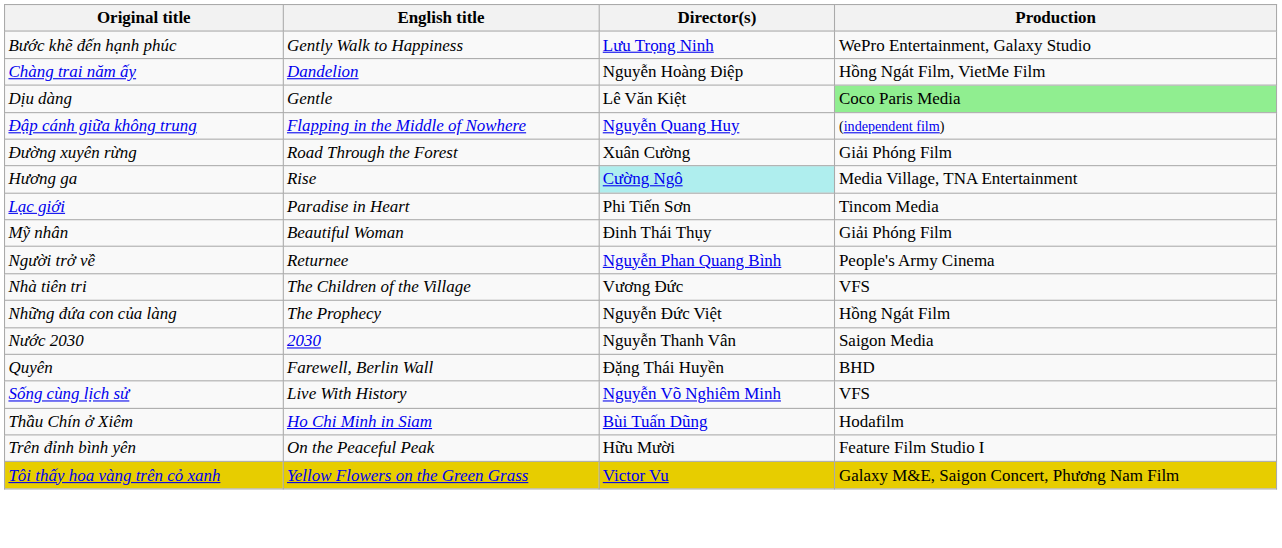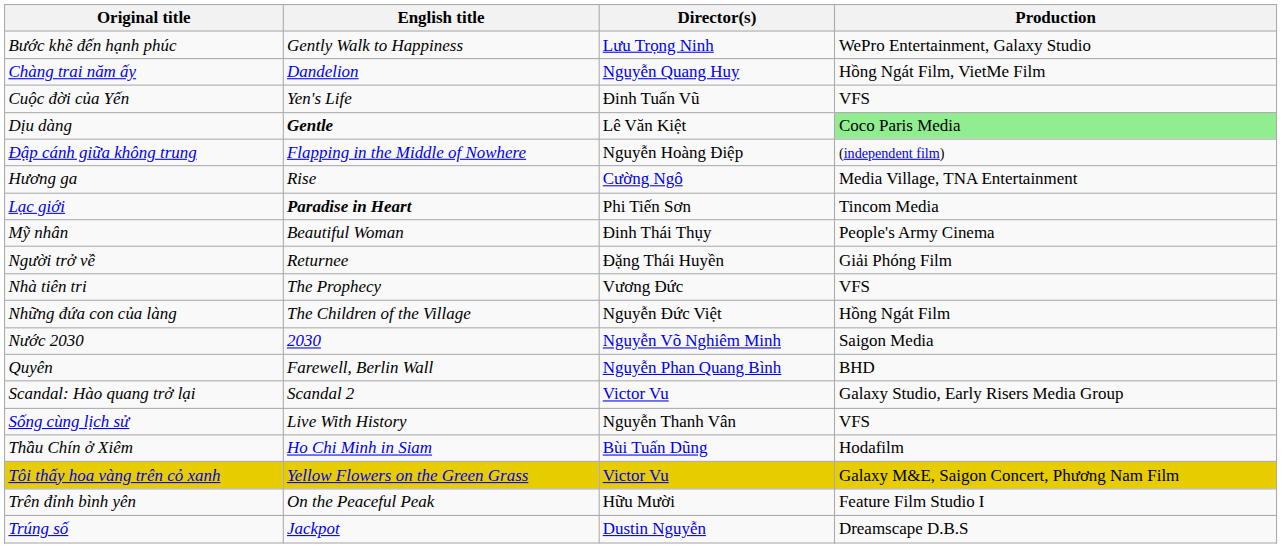Chàng trai năm ấy | Director(s): Nguyễn Hoàng Điệp -> Nguyễn Quang Huy
+ row: Cuộc đời của Yến | Yen's Life | Đinh Tuấn Vũ | VFS
Dịu dàng | English title: normal -> bold
Đập cánh giữa không trung | Director(s): Nguyễn Quang Huy -> Nguyễn Hoàng Điệp
- row: Đường xuyên rừng | Road Through the Forest | Xuân Cường | Giải Phóng Film
Hương ga | Director(s): paleturquoise background -> no background
Lạc giới | English title: normal -> bold
Mỹ nhân | Production: Giải Phóng Film -> People's Army Cinema
Người trở về | Director(s): Nguyễn Phan Quang Bình -> Đặng Thái Huyền
Người trở về | Production: People's Army Cinema -> Giải Phóng Film
Nhà tiên tri | English title: The Children of the Village -> The Prophecy
Những đứa con của làng | English title: The Prophecy -> The Children of the Village
Nước 2030 | Director(s): Nguyễn Thanh Vân -> Nguyễn Võ Nghiêm Minh
Quyên | Director(s): Đặng Thái Huyền -> Nguyễn Phan Quang Bình
+ row: Scandal: Hào quang trở lại | Scandal 2 | Victor Vu | Galaxy Studio, Early Risers Media Group
Sống cùng lịch sử | Director(s): Nguyễn Võ Nghiêm Minh -> Nguyễn Thanh Vân
rows swapped: Tôi thấy hoa vàng trên cỏ xanh <-> Trên đỉnh bình yên
+ row: Trúng số | Jackpot | Dustin Nguyễn | Dreamscape D.B.S
